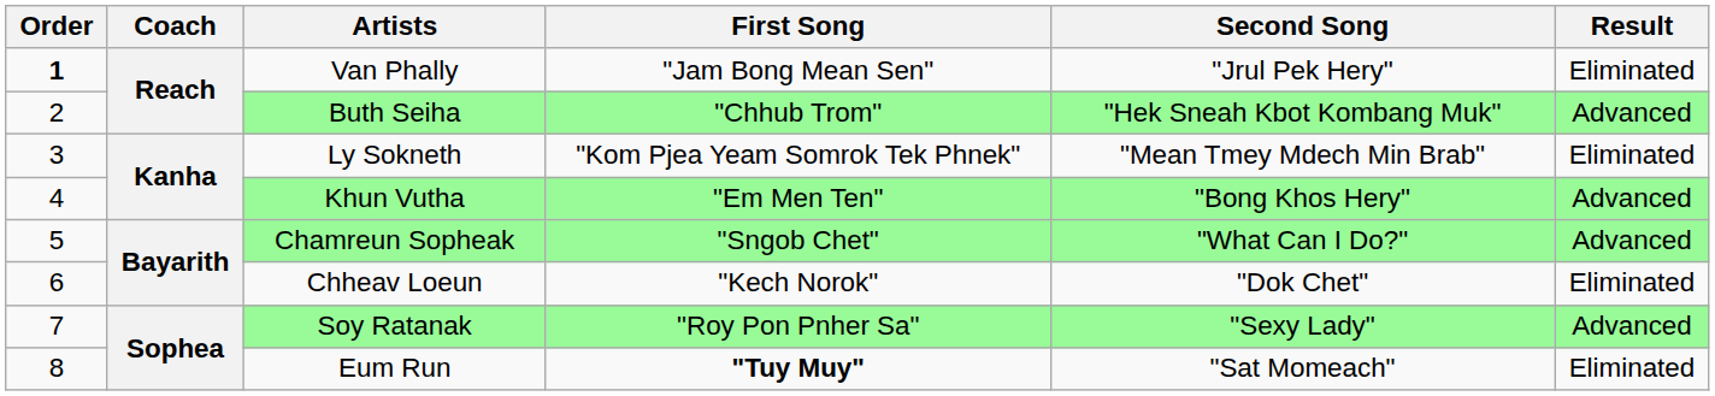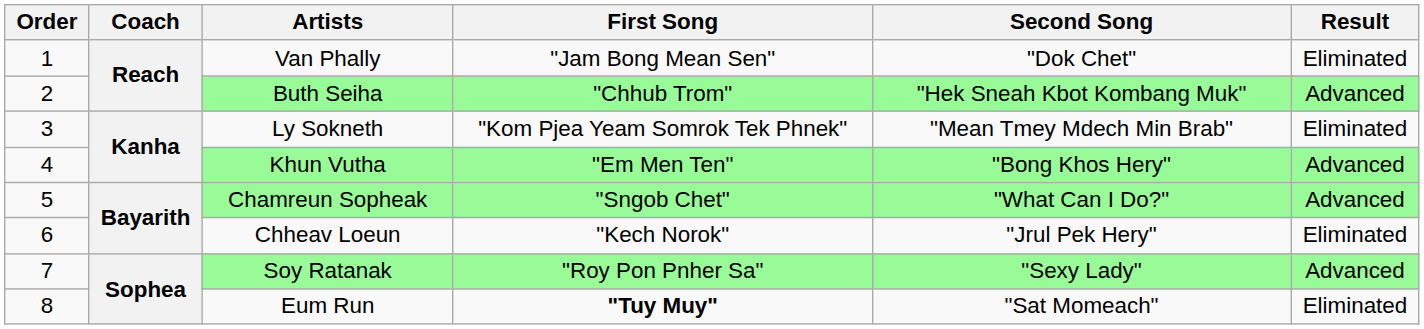Van Phally | Order: bold -> normal
Van Phally | Second Song: "Jrul Pek Hery" -> "Dok Chet"
Chheav Loeun | Second Song: "Dok Chet" -> "Jrul Pek Hery"
